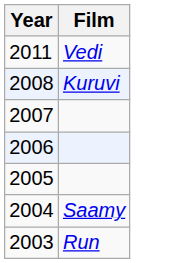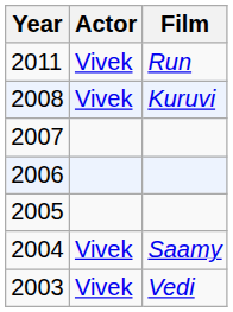+ column: Actor | Vivek | Vivek | Vivek | Vivek
2011 | Film: Vedi -> Run
2003 | Film: Run -> Vedi
